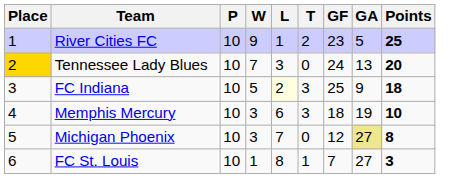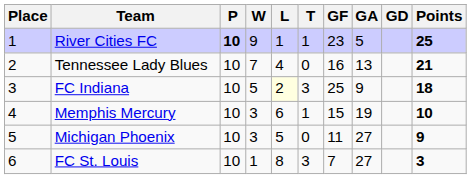+ column: GD
River Cities FC | P: normal -> bold
River Cities FC | T: 2 -> 1
Tennessee Lady Blues | Place: gold background -> no background
Tennessee Lady Blues | L: 3 -> 4
Tennessee Lady Blues | GF: 24 -> 16
Tennessee Lady Blues | Points: 20 -> 21
Memphis Mercury | T: 3 -> 1
Memphis Mercury | GF: 18 -> 15
Michigan Phoenix | L: 7 -> 5
Michigan Phoenix | GF: 12 -> 11
Michigan Phoenix | GA: khaki background -> no background
Michigan Phoenix | Points: 8 -> 9
FC St. Louis | T: 1 -> 3
